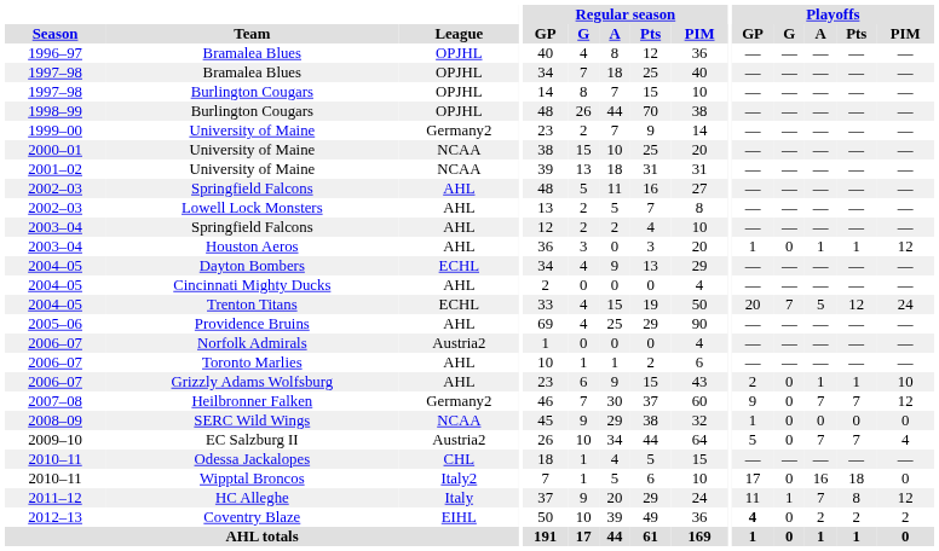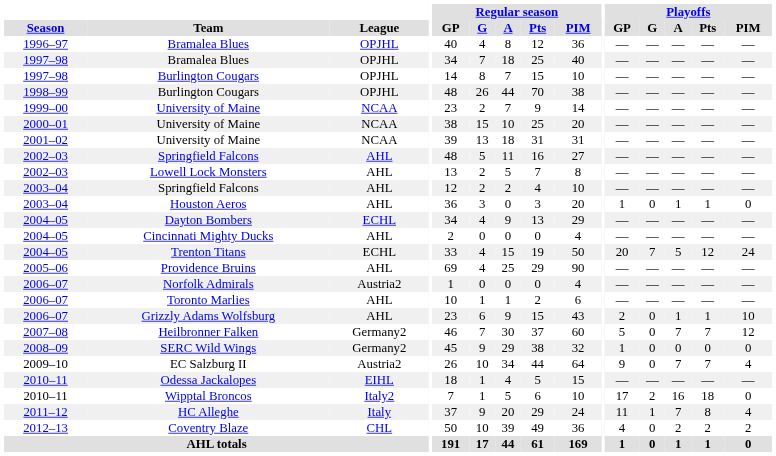1999–00 / University of Maine | League: Germany2 -> NCAA
Houston Aeros | Playoffs / PIM: 12 -> 0
Heilbronner Falken | Playoffs / GP: 9 -> 5
SERC Wild Wings | League: NCAA -> Germany2
EC Salzburg II | Playoffs / GP: 5 -> 9
Odessa Jackalopes | League: CHL -> EIHL
Wipptal Broncos | Playoffs / G: 0 -> 2
HC Alleghe | Playoffs / PIM: 12 -> 4
Coventry Blaze | League: EIHL -> CHL
Coventry Blaze | Playoffs / GP: bold -> normal
